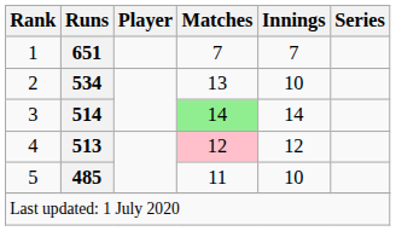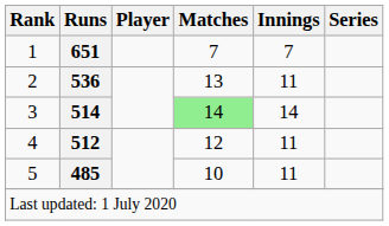2 | Runs: 534 -> 536
2 | Innings: 10 -> 11
4 | Runs: 513 -> 512
4 | Matches: pink background -> no background
4 | Innings: 12 -> 11
5 | Matches: 11 -> 10
5 | Innings: 10 -> 11
